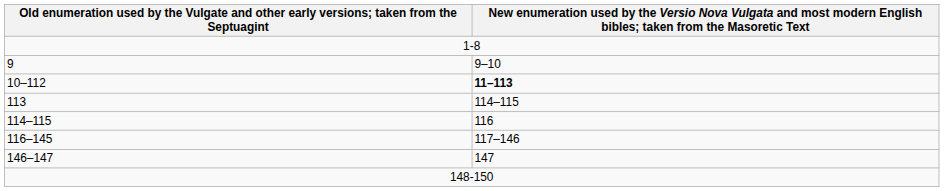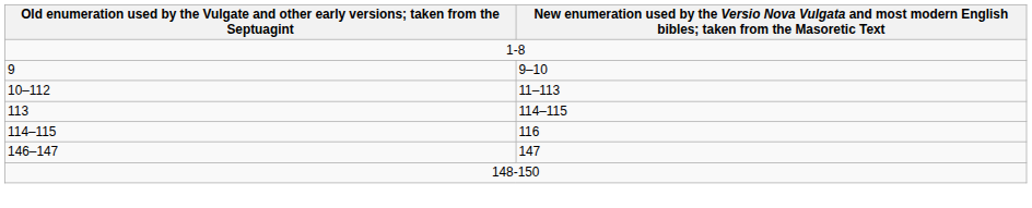10–112 | column 2: bold -> normal
- row: 116–145 | 117–146
